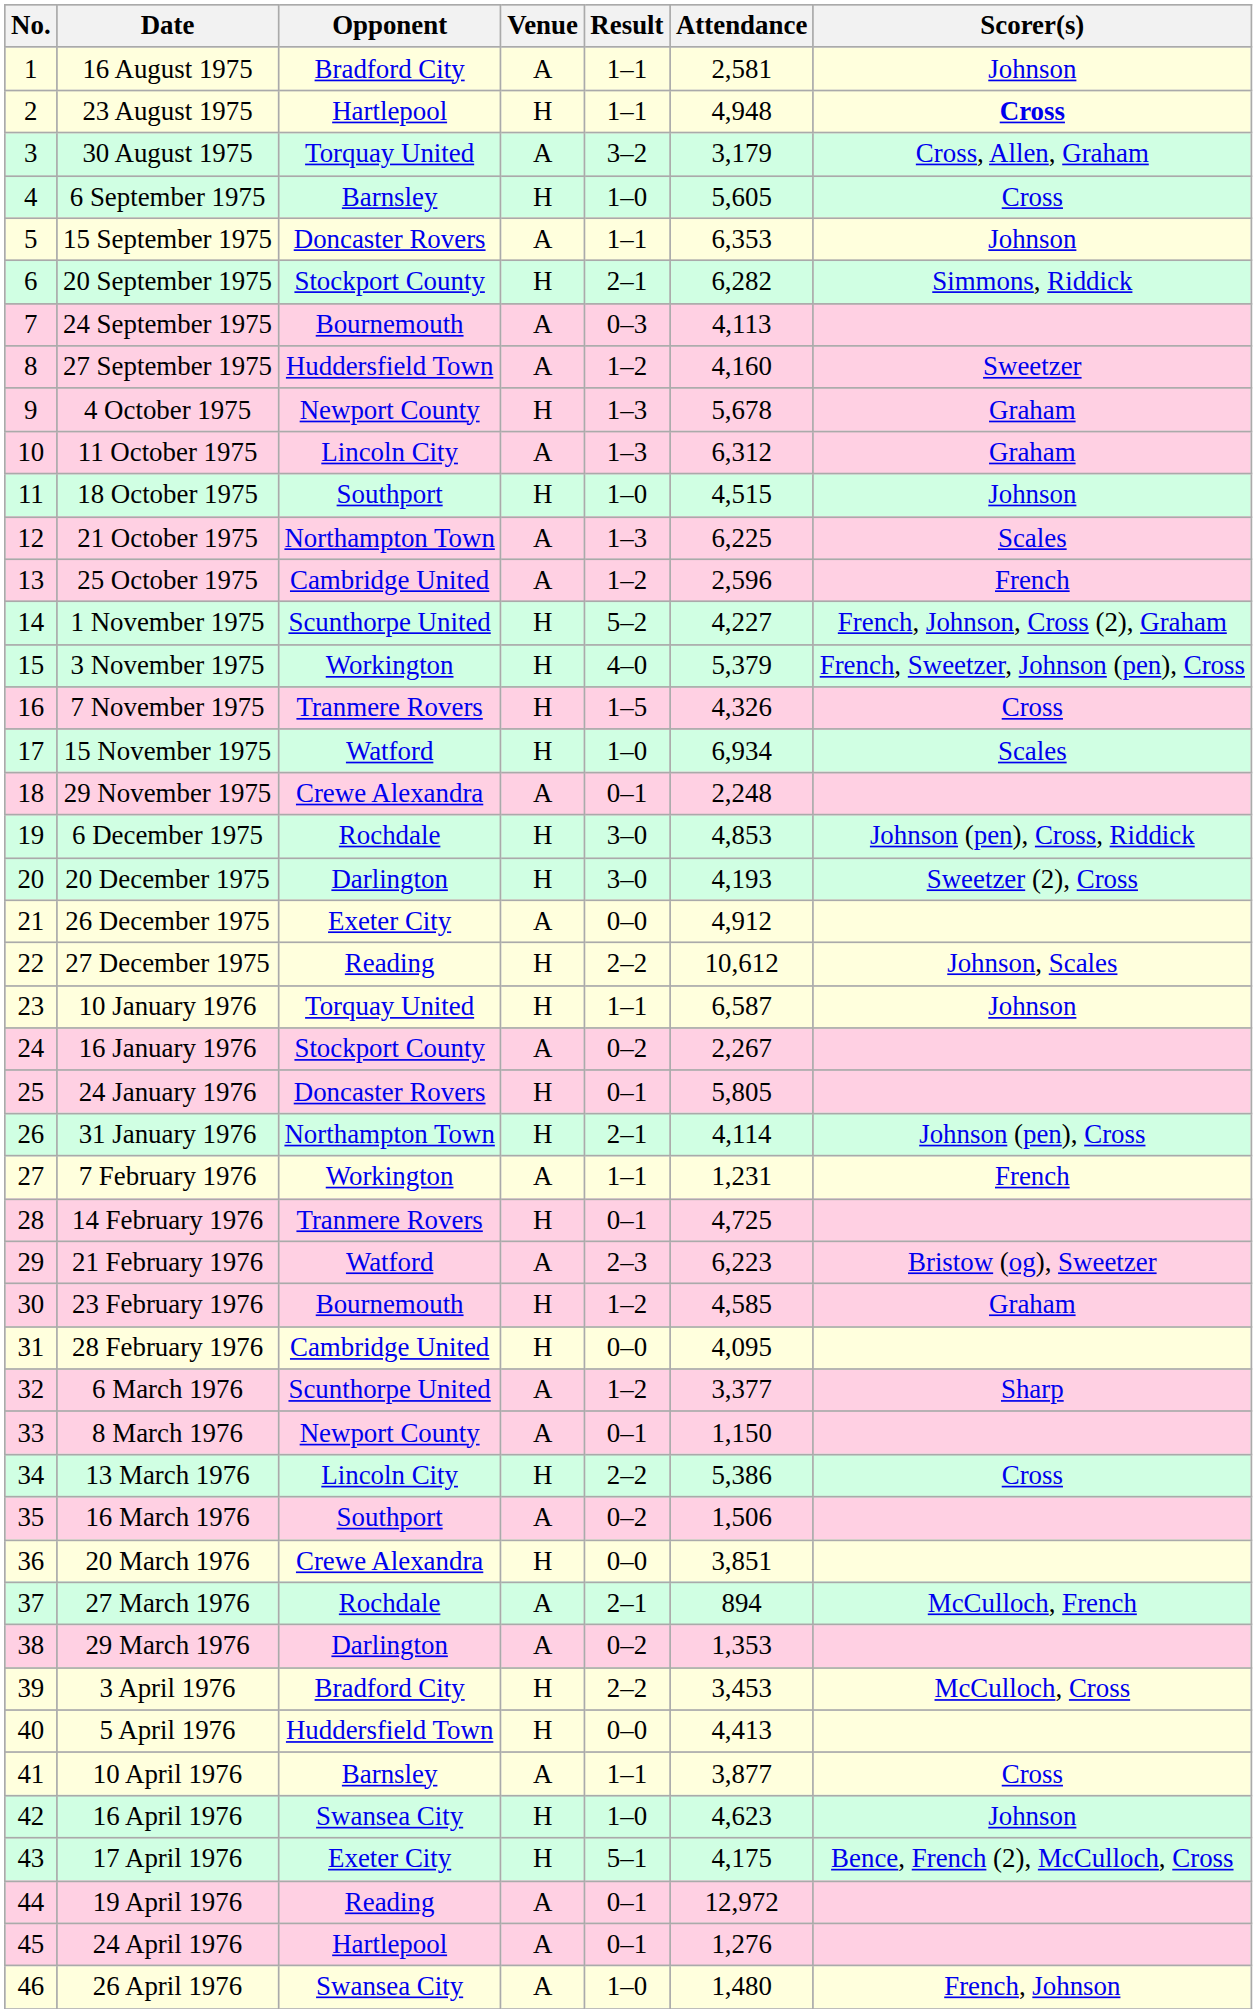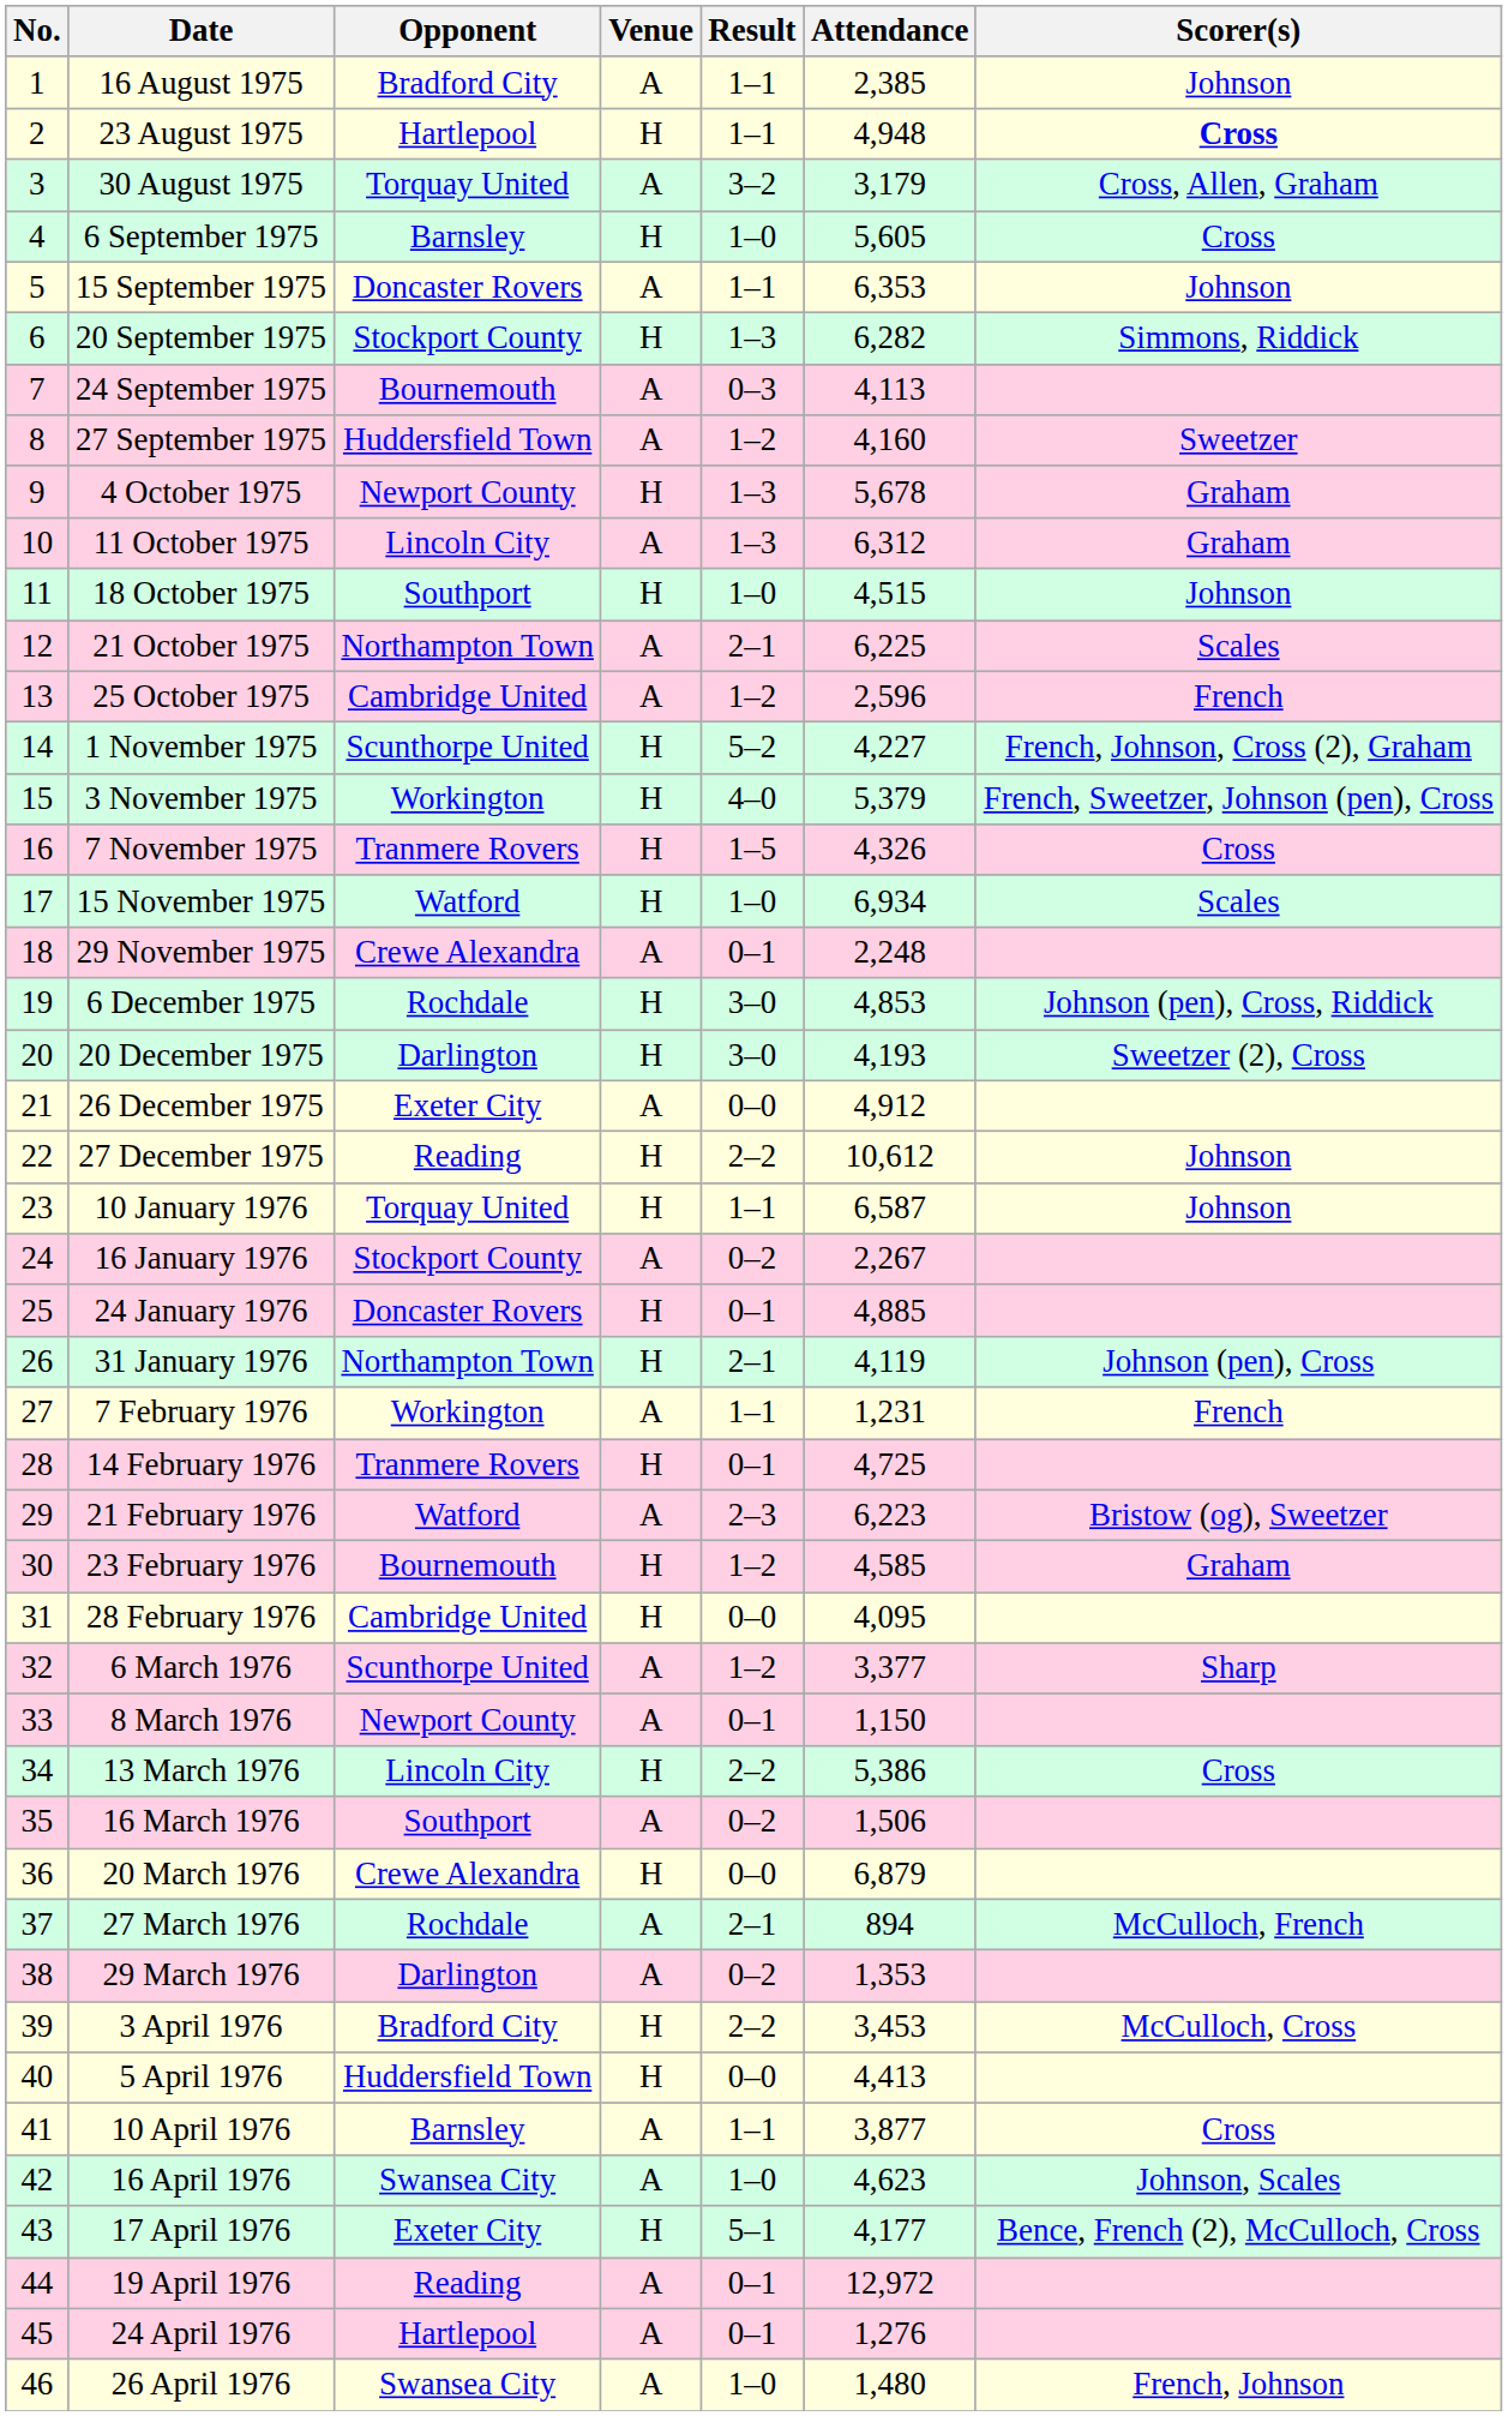16 August 1975 | Attendance: 2,581 -> 2,385
20 September 1975 | Result: 2–1 -> 1–3
21 October 1975 | Result: 1–3 -> 2–1
27 December 1975 | Scorer(s): Johnson, Scales -> Johnson
24 January 1976 | Attendance: 5,805 -> 4,885
31 January 1976 | Attendance: 4,114 -> 4,119
20 March 1976 | Attendance: 3,851 -> 6,879
16 April 1976 | Venue: H -> A
16 April 1976 | Scorer(s): Johnson -> Johnson, Scales
17 April 1976 | Attendance: 4,175 -> 4,177
